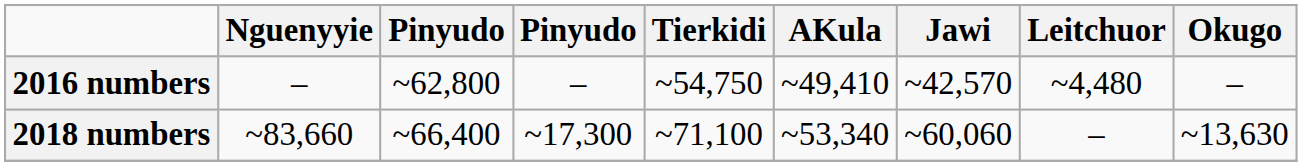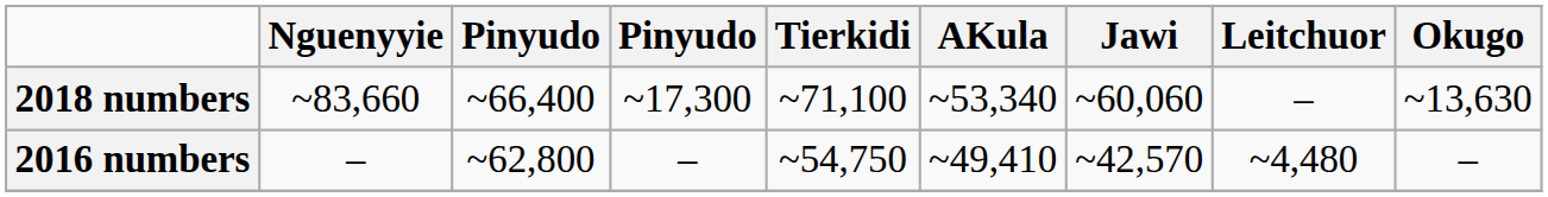rows swapped: 2016 numbers <-> 2018 numbers
